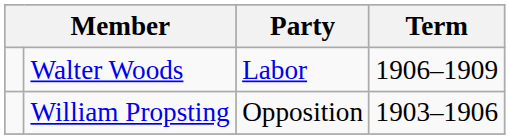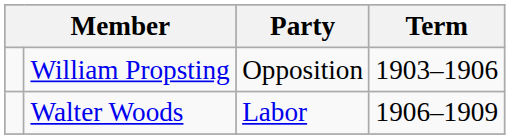rows swapped: William Propsting <-> Walter Woods
